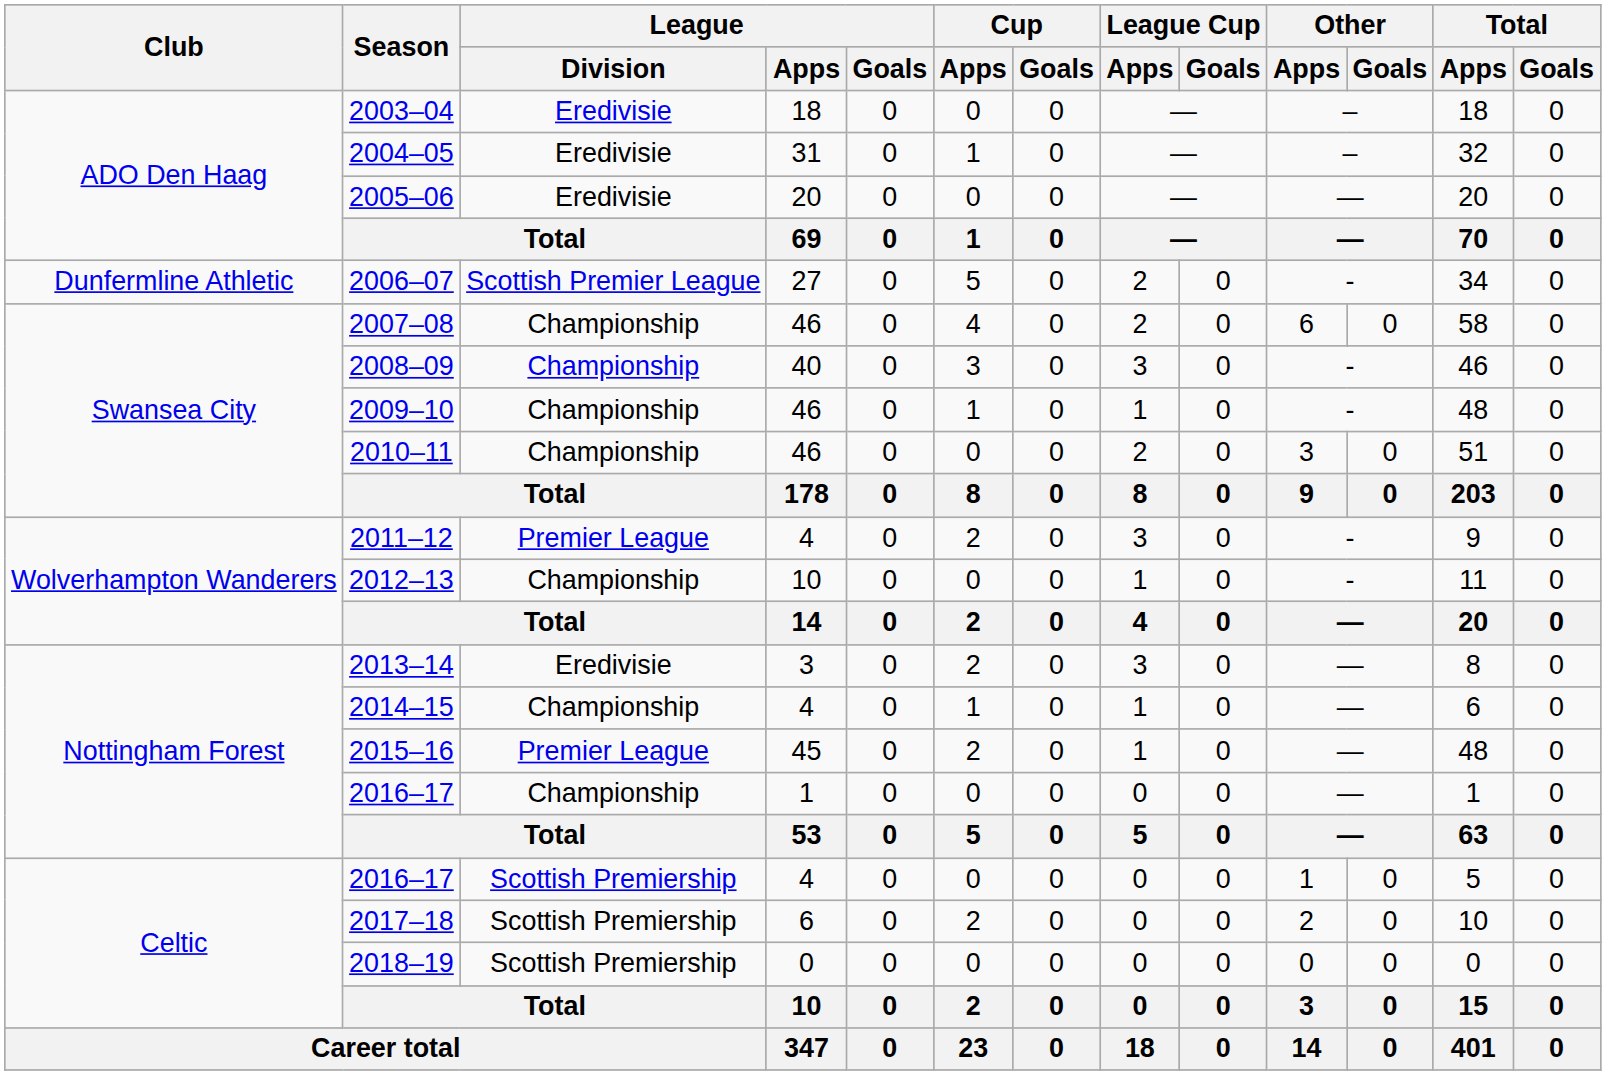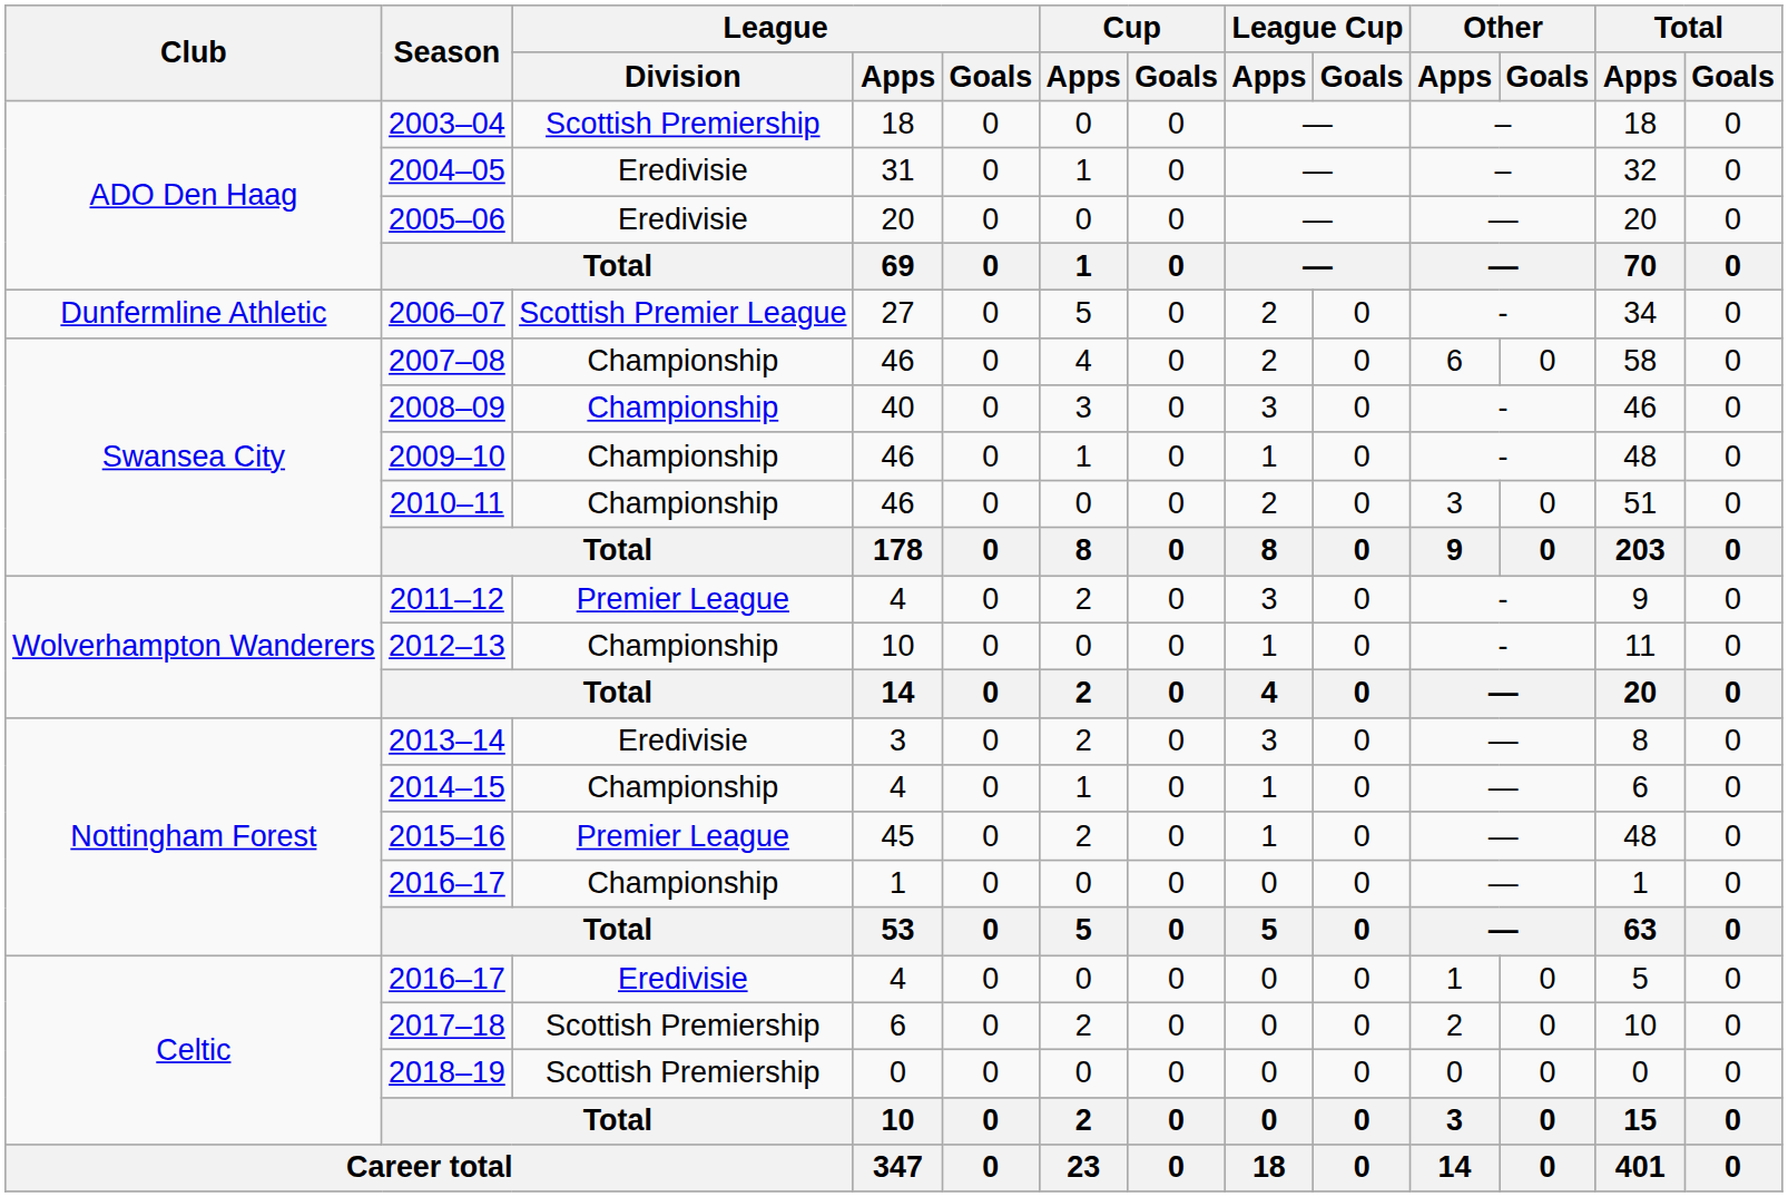2003–04 | League / Division: Eredivisie -> Scottish Premiership
2016–17 / 4 | League / Division: Scottish Premiership -> Eredivisie
